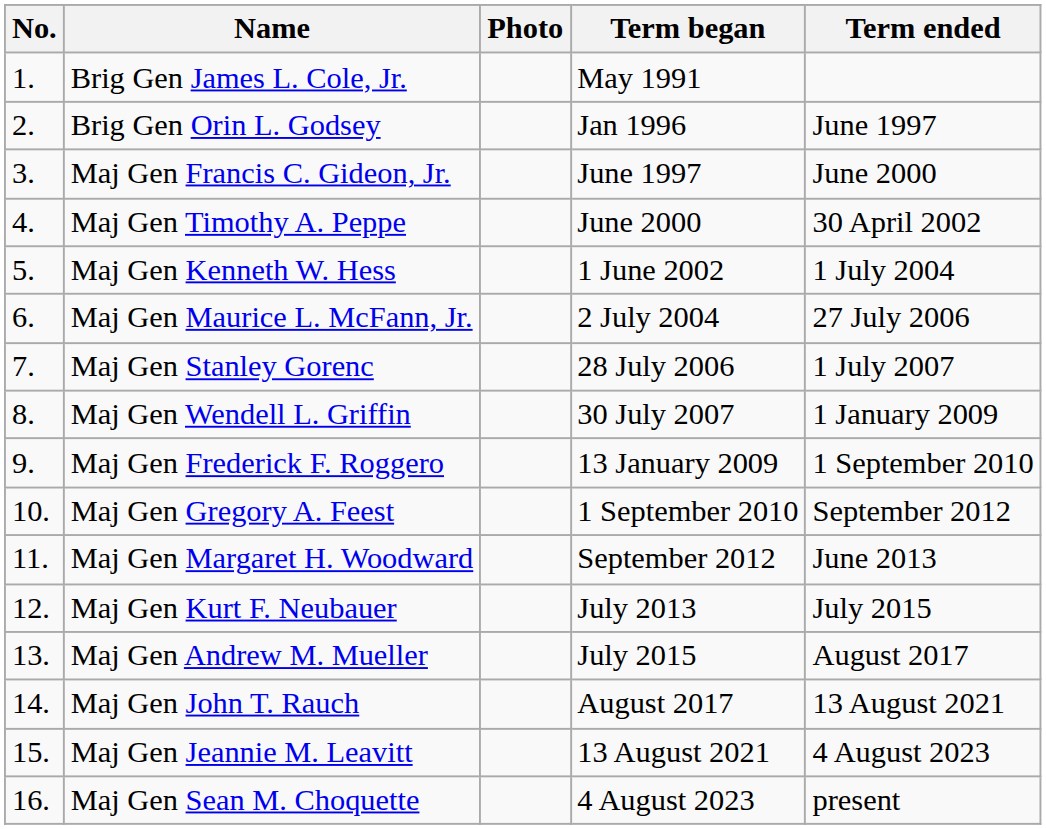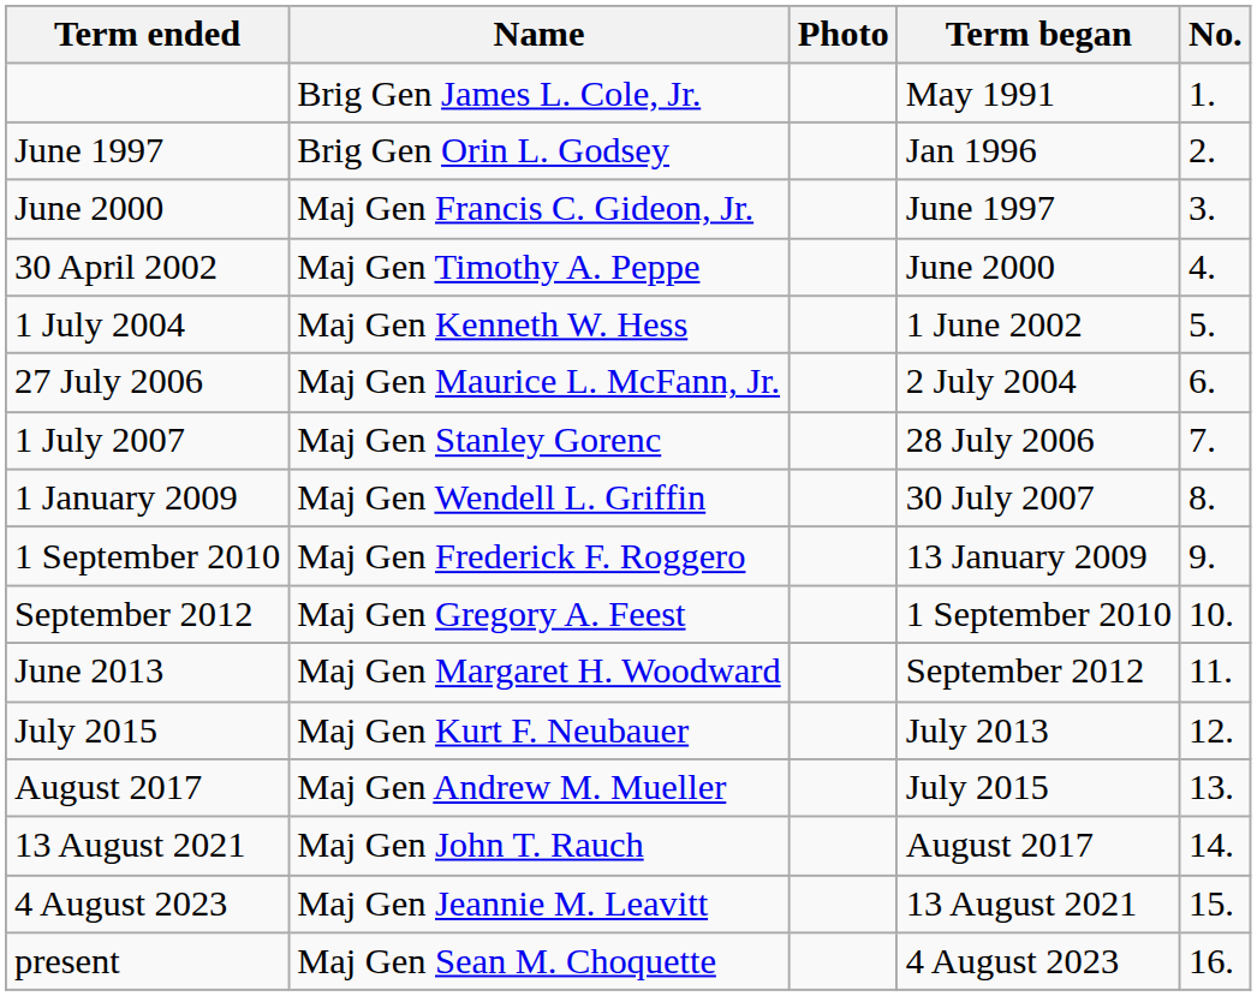columns swapped: No. <-> Term ended
